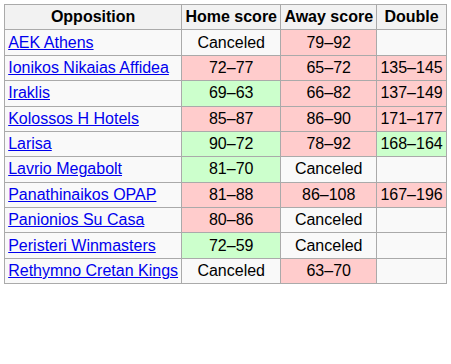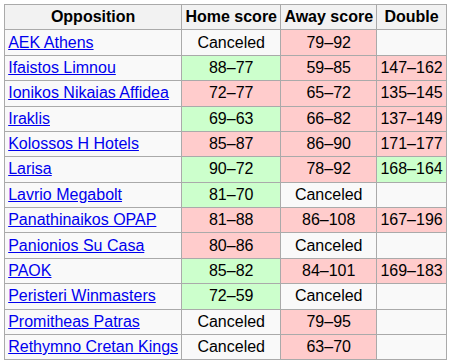+ row: Ifaistos Limnou | 88–77 | 59–85 | 147–162
+ row: PAOK | 85–82 | 84–101 | 169–183
+ row: Promitheas Patras | Canceled | 79–95
